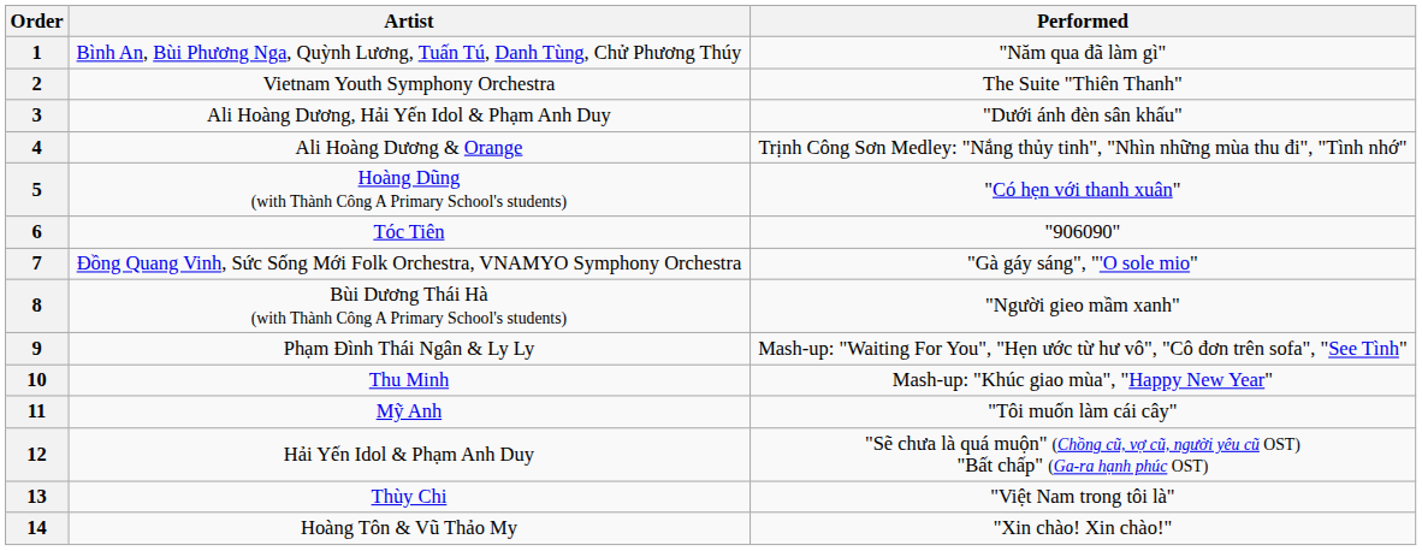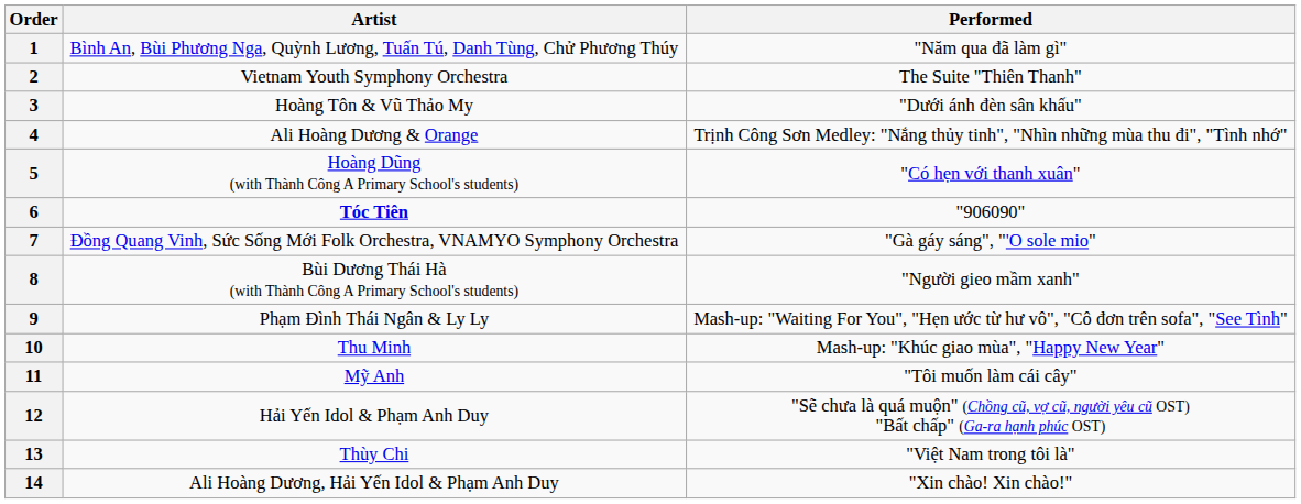3 | Artist: Ali Hoàng Dương, Hải Yến Idol & Phạm Anh Duy -> Hoàng Tôn & Vũ Thảo My
6 | Artist: normal -> bold
14 | Artist: Hoàng Tôn & Vũ Thảo My -> Ali Hoàng Dương, Hải Yến Idol & Phạm Anh Duy
